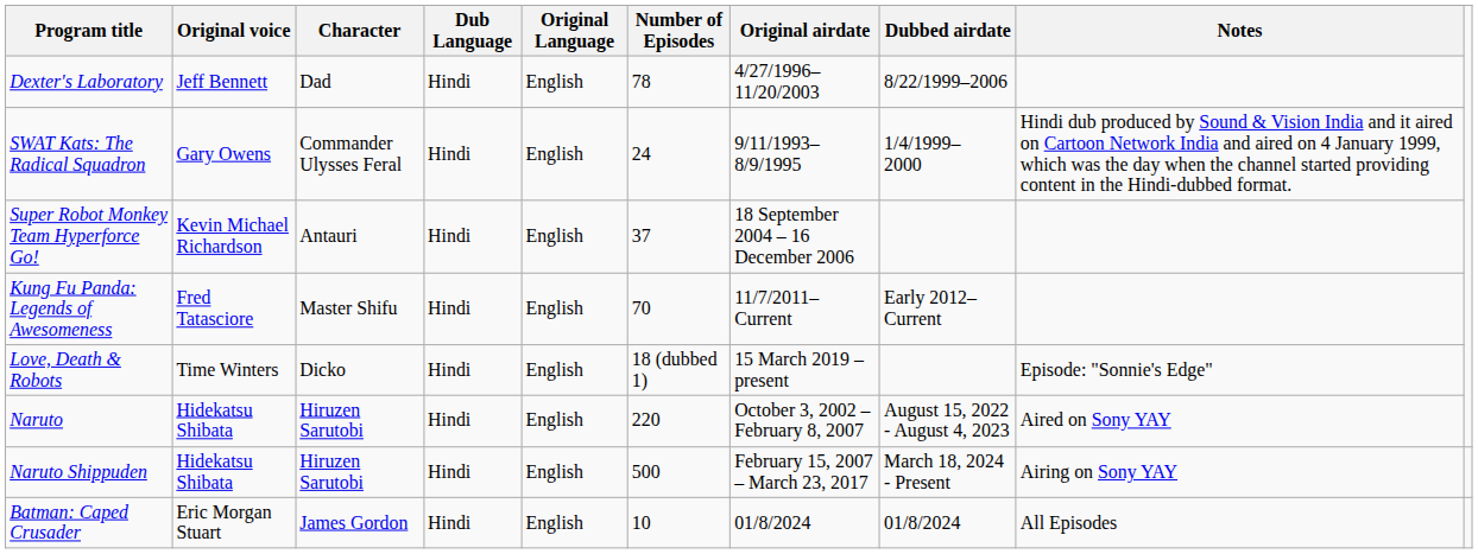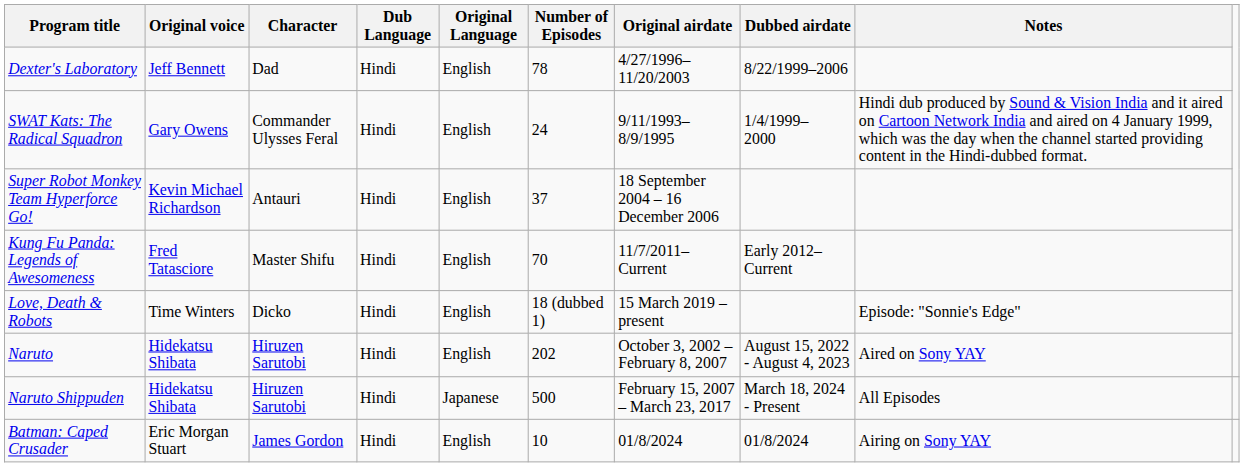Naruto | Number of Episodes: 220 -> 202
Naruto Shippuden | Original Language: English -> Japanese
Naruto Shippuden | Notes: Airing on Sony YAY -> All Episodes
Batman: Caped Crusader | Notes: All Episodes -> Airing on Sony YAY
